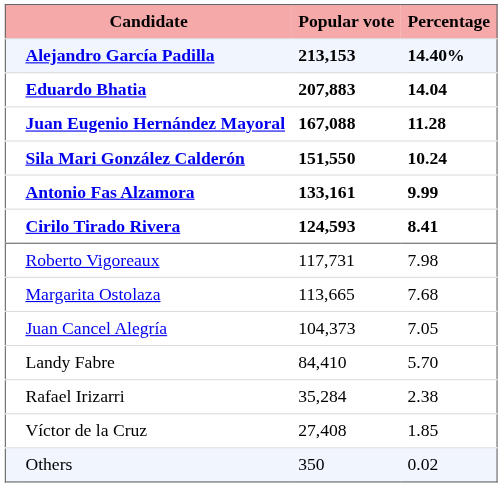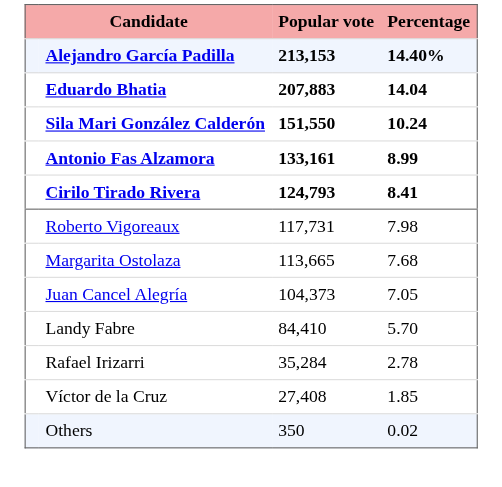- row: Juan Eugenio Hernández Mayoral | 167,088 | 11.28
Antonio Fas Alzamora | Percentage: 9.99 -> 8.99
Cirilo Tirado Rivera | Popular vote: 124,593 -> 124,793
Rafael Irizarri | Percentage: 2.38 -> 2.78
